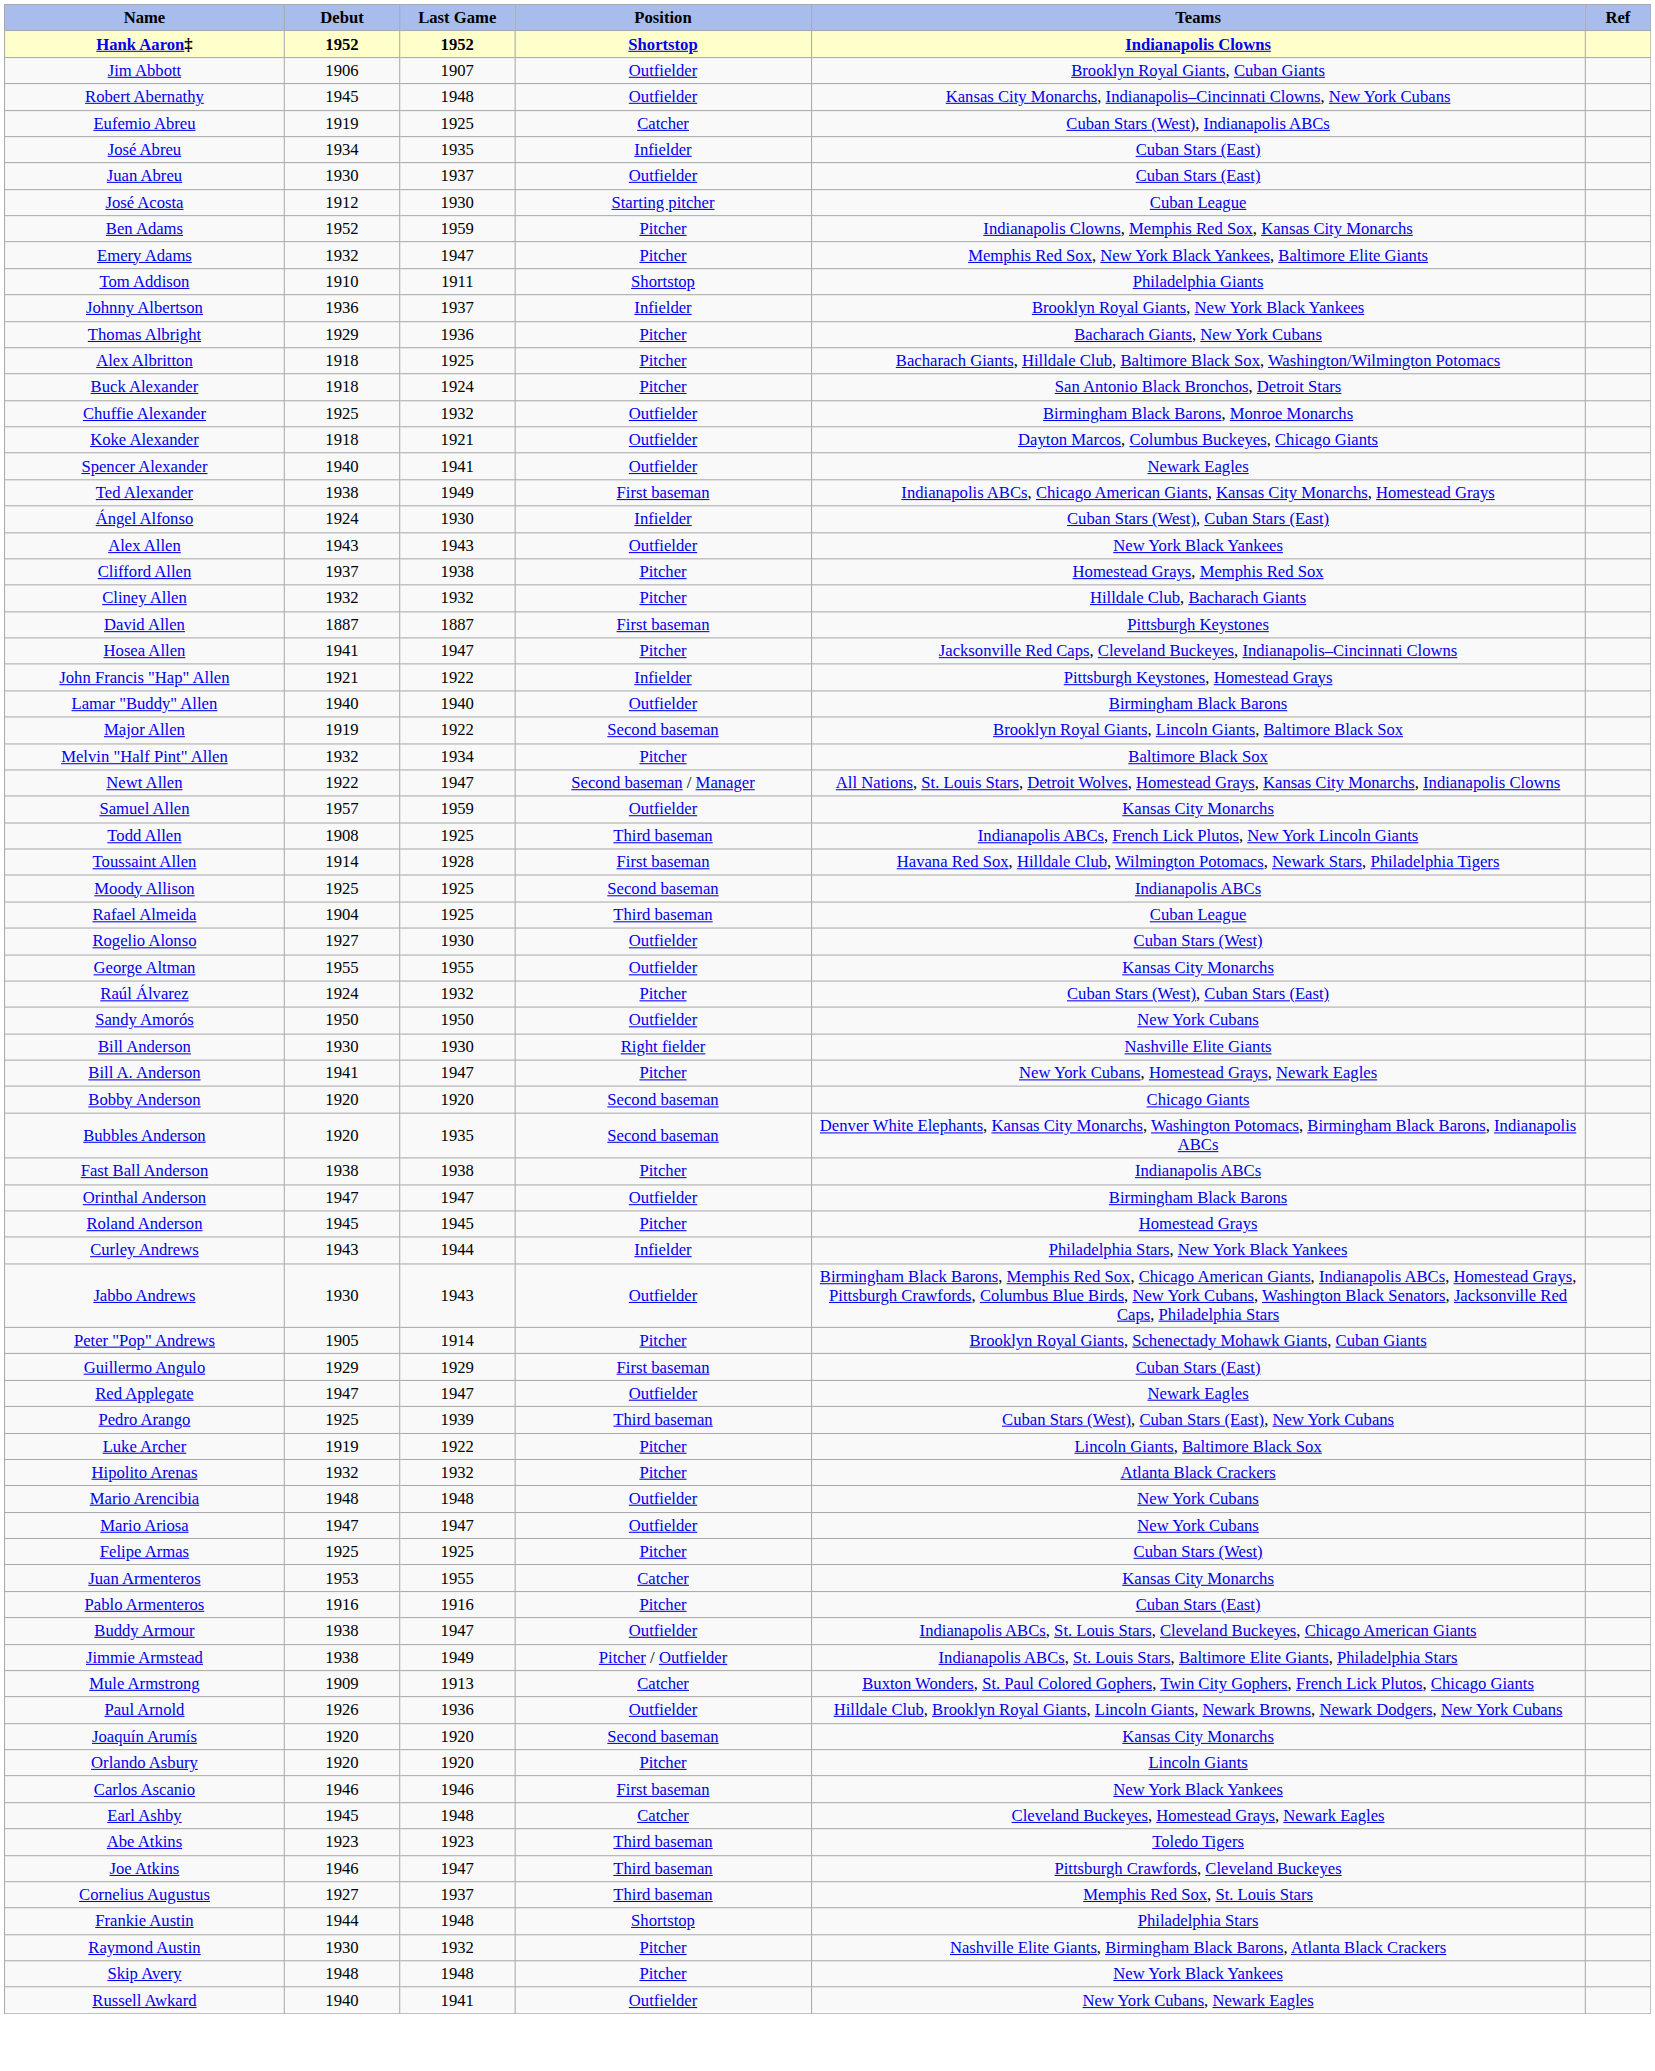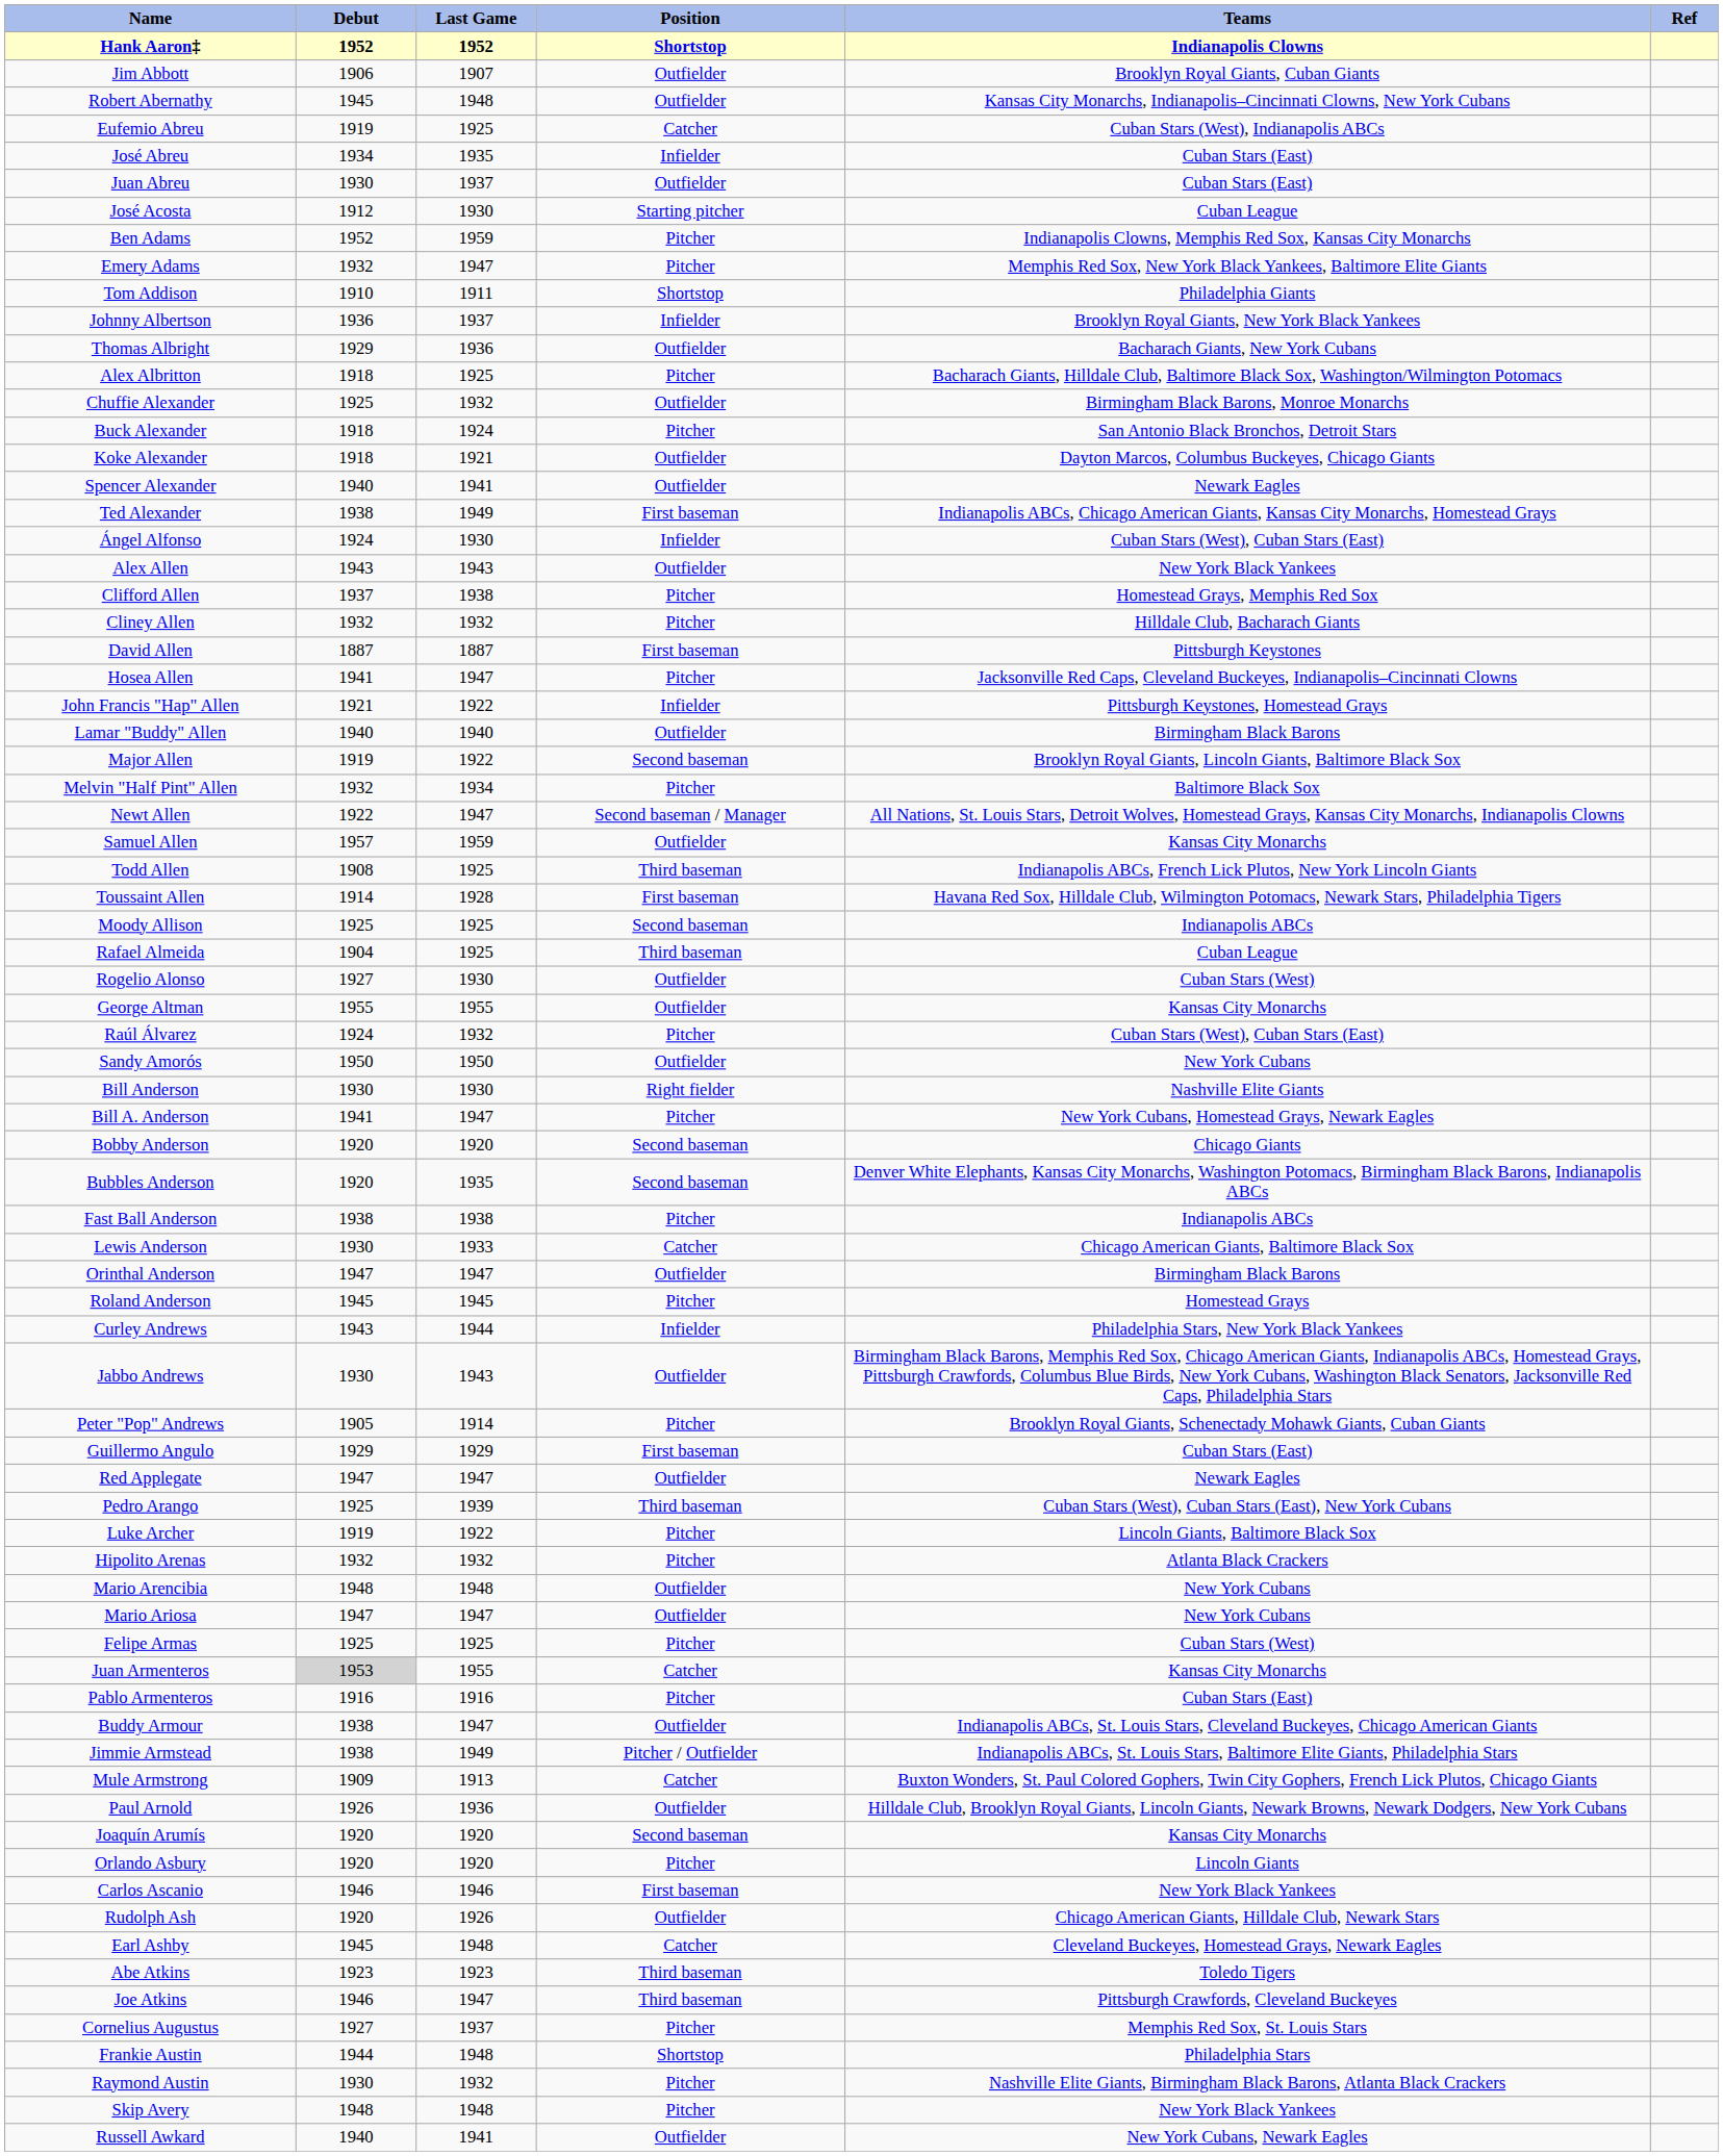Thomas Albright | Position: Pitcher -> Outfielder
rows swapped: Buck Alexander <-> Chuffie Alexander
+ row: Lewis Anderson | 1930 | 1933 | Catcher | Chicago American Giants, Baltimore Black Sox
Juan Armenteros | Debut: no background -> lightgrey background
+ row: Rudolph Ash | 1920 | 1926 | Outfielder | Chicago American Giants, Hilldale Club, Newark Stars
Cornelius Augustus | Position: Third baseman -> Pitcher
